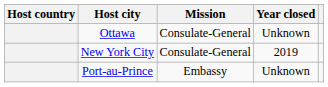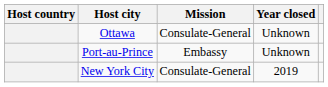rows swapped: Port-au-Prince <-> New York City
